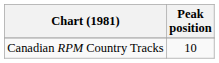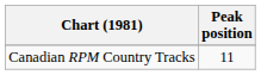Canadian RPM Country Tracks | Peak position: 10 -> 11
